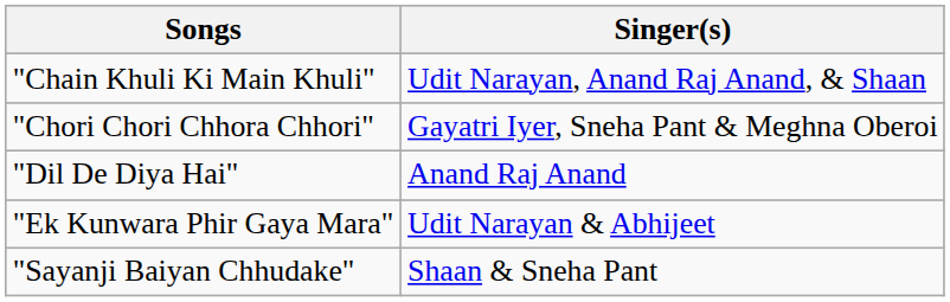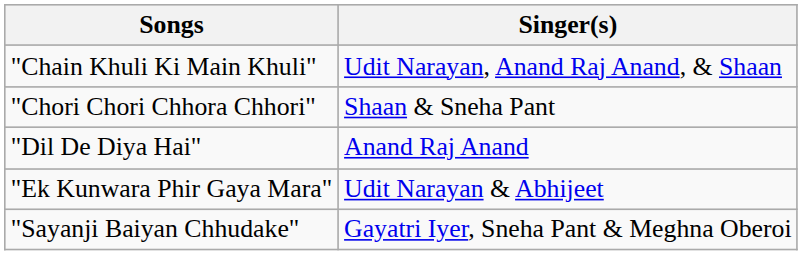"Chori Chori Chhora Chhori" | Singer(s): Gayatri Iyer, Sneha Pant & Meghna Oberoi -> Shaan & Sneha Pant
"Sayanji Baiyan Chhudake" | Singer(s): Shaan & Sneha Pant -> Gayatri Iyer, Sneha Pant & Meghna Oberoi
